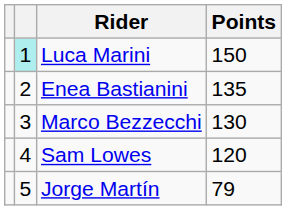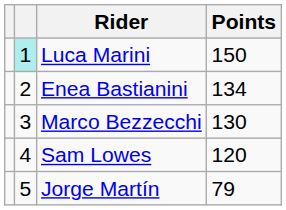Enea Bastianini | Points: 135 -> 134
